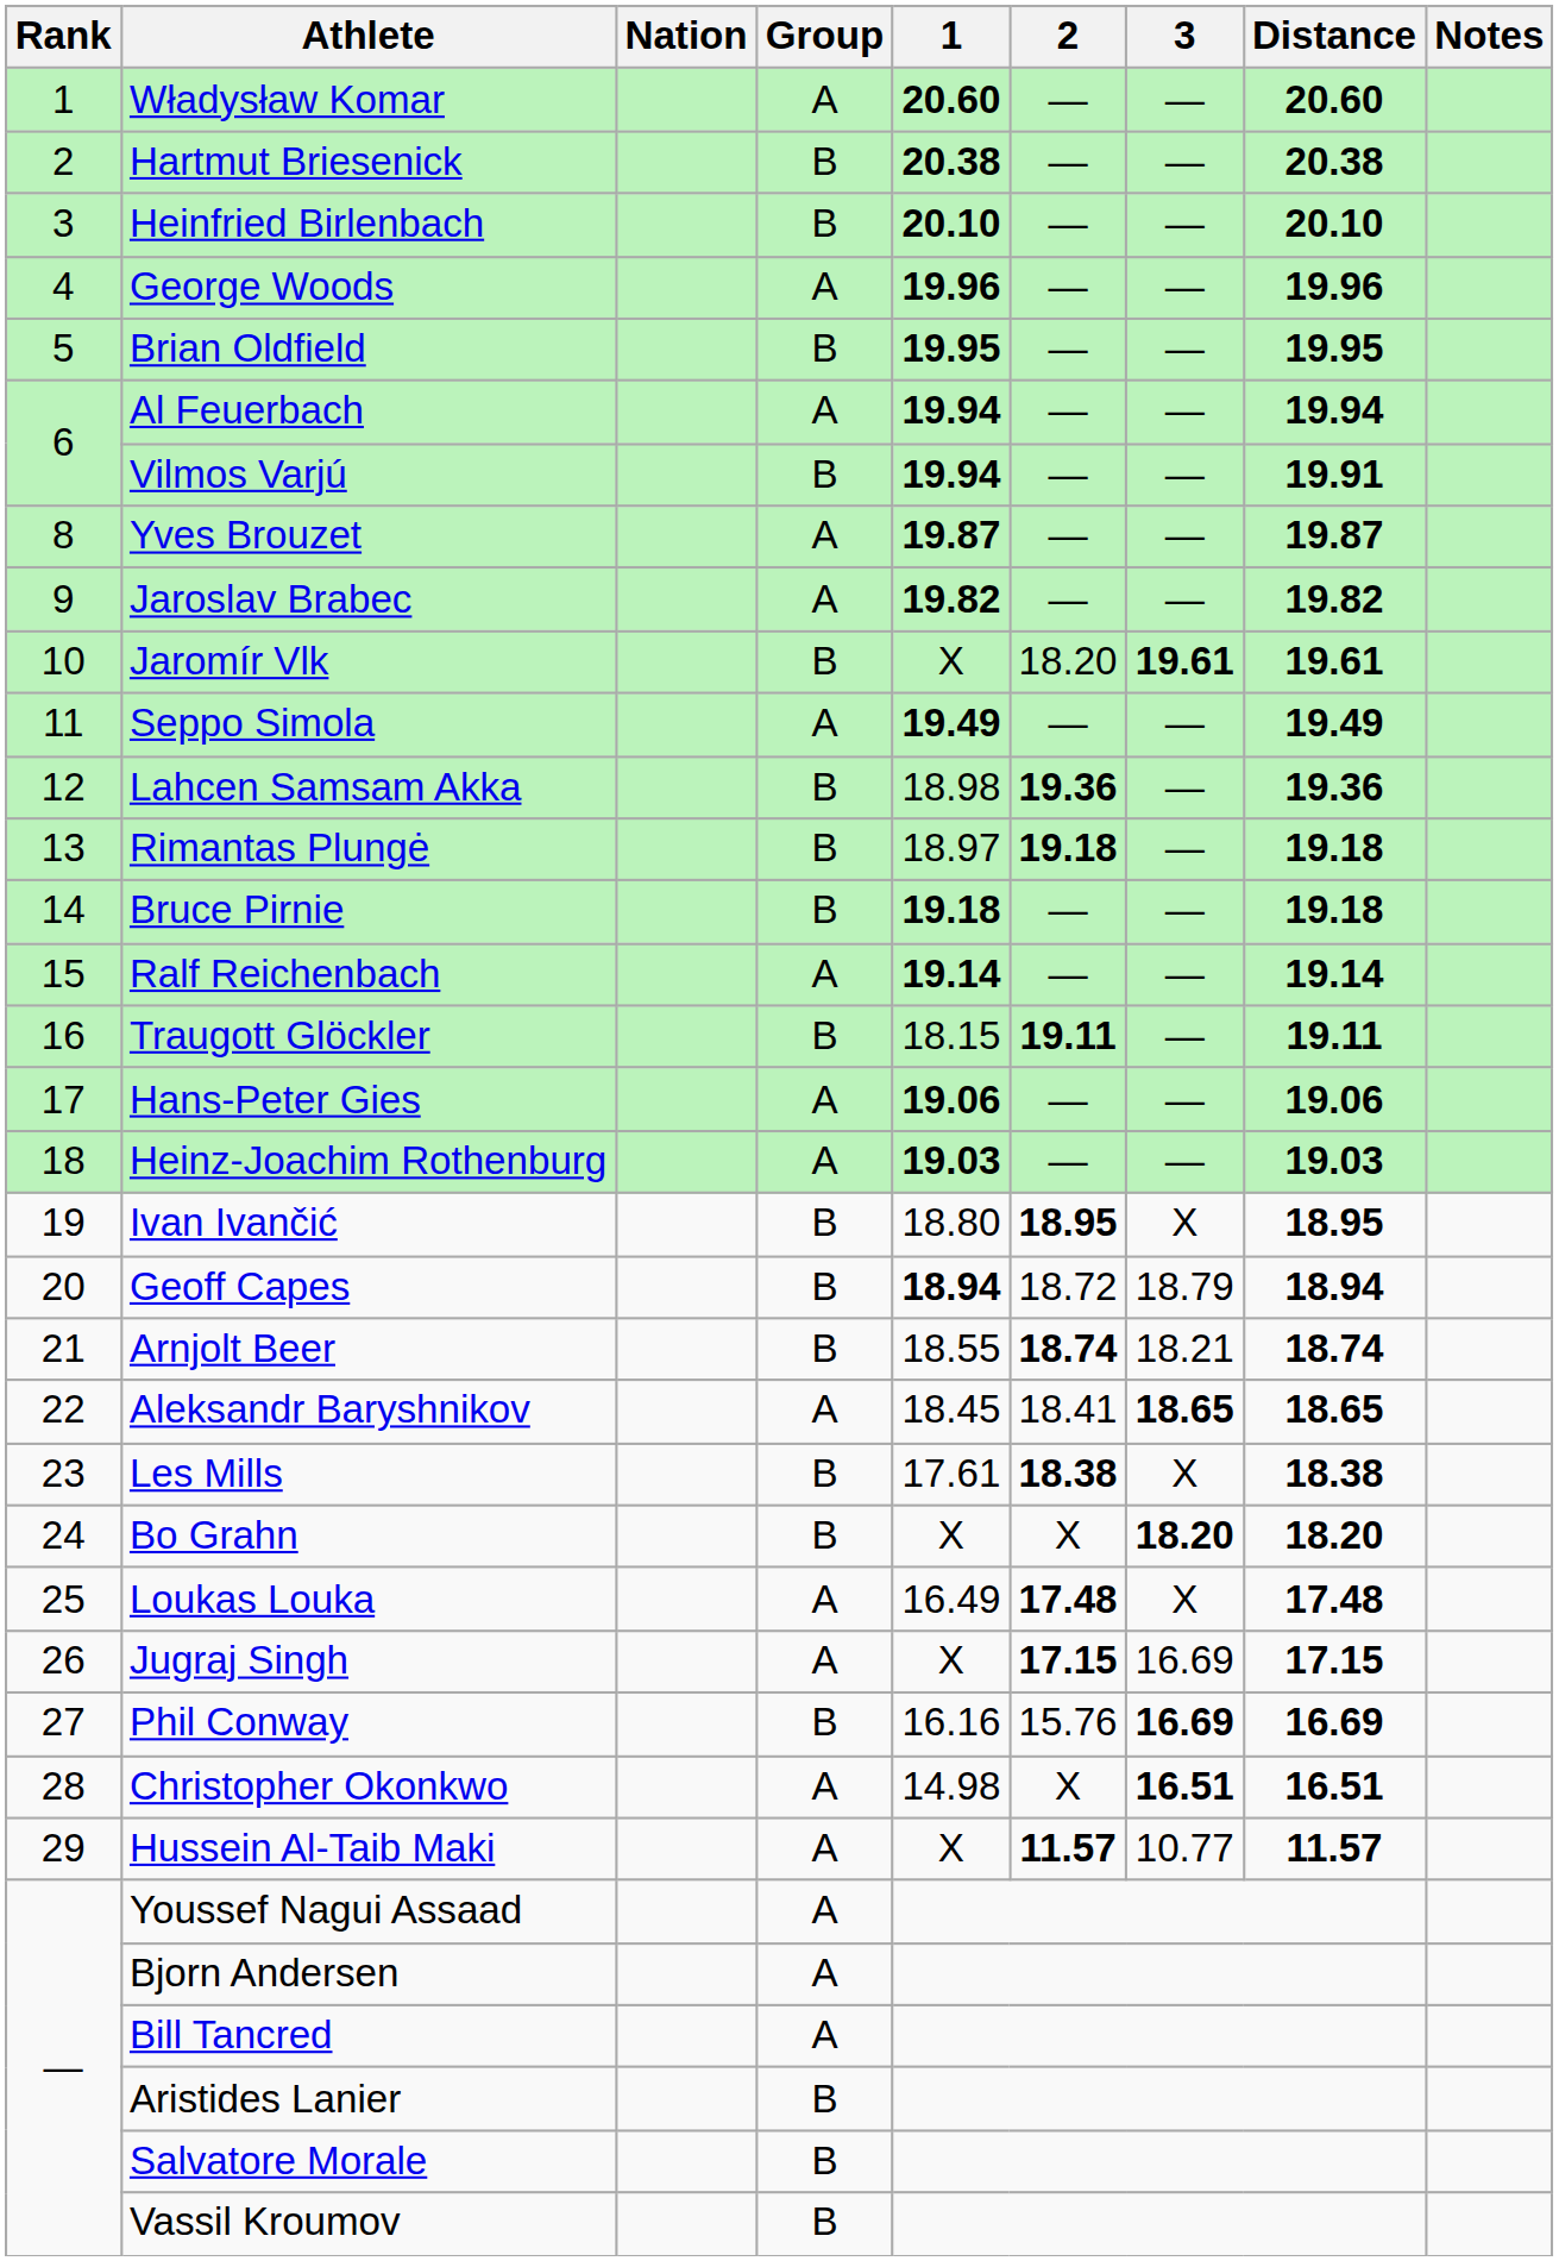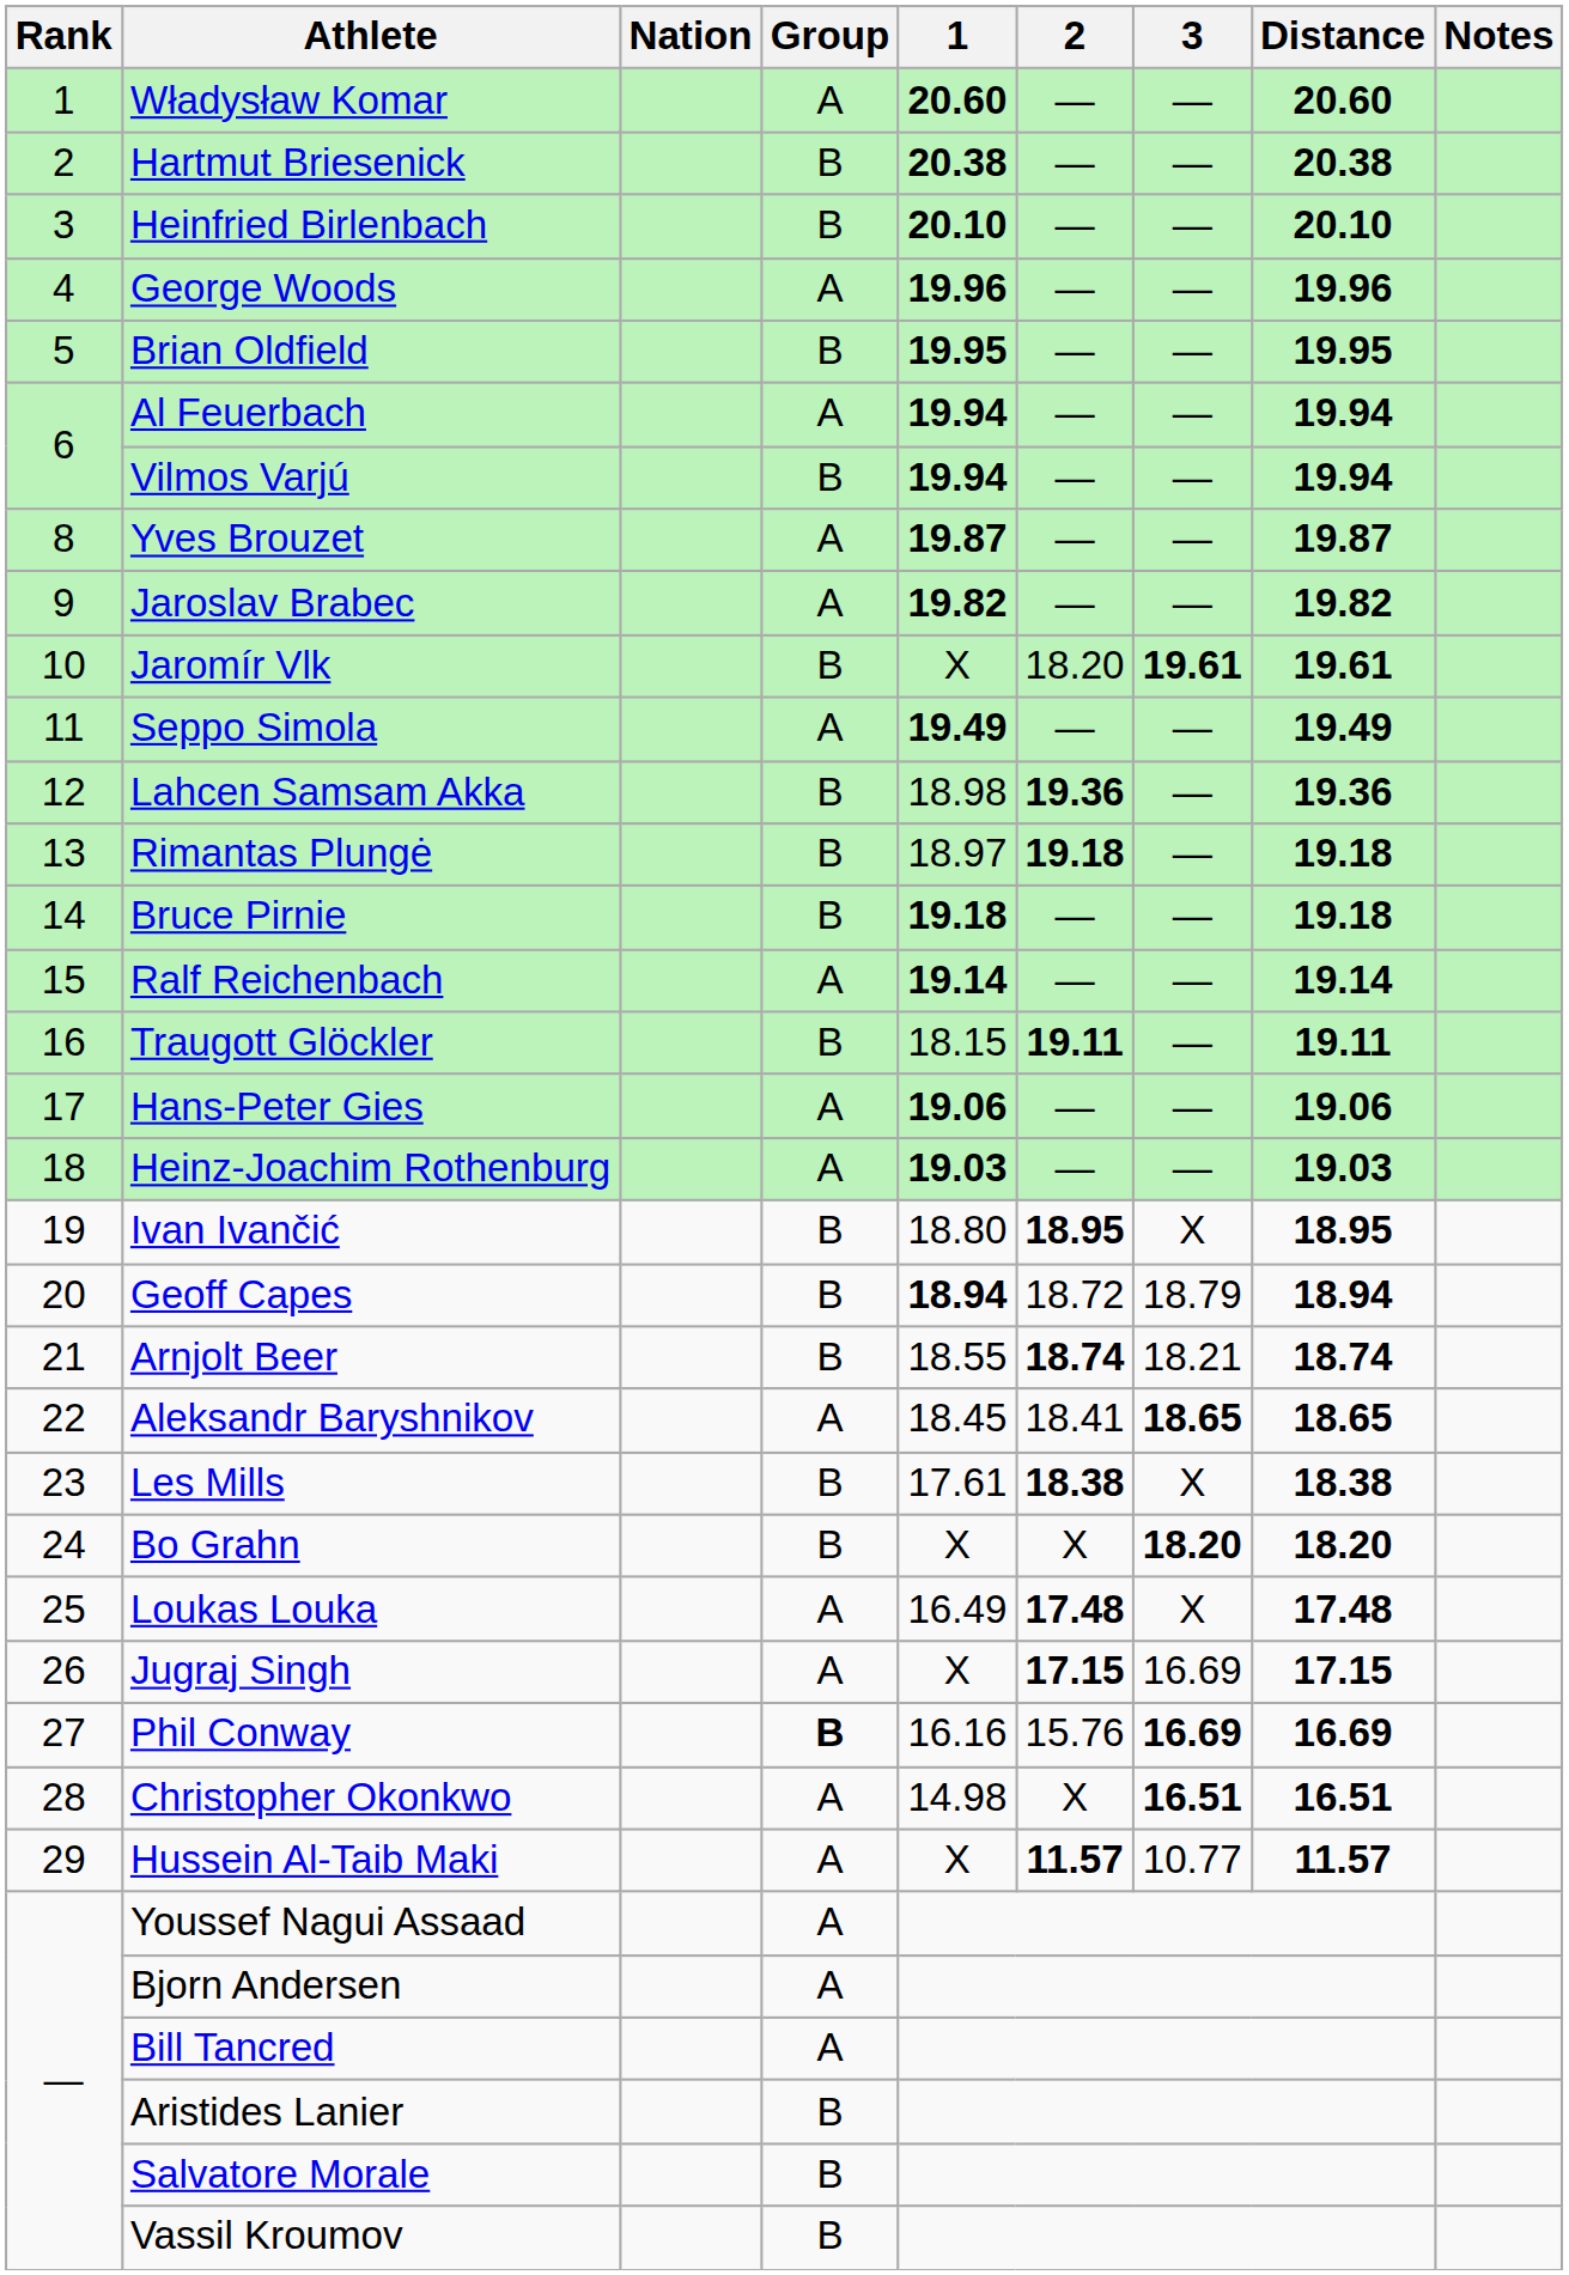Vilmos Varjú | Distance: 19.91 -> 19.94
Phil Conway | Group: normal -> bold
